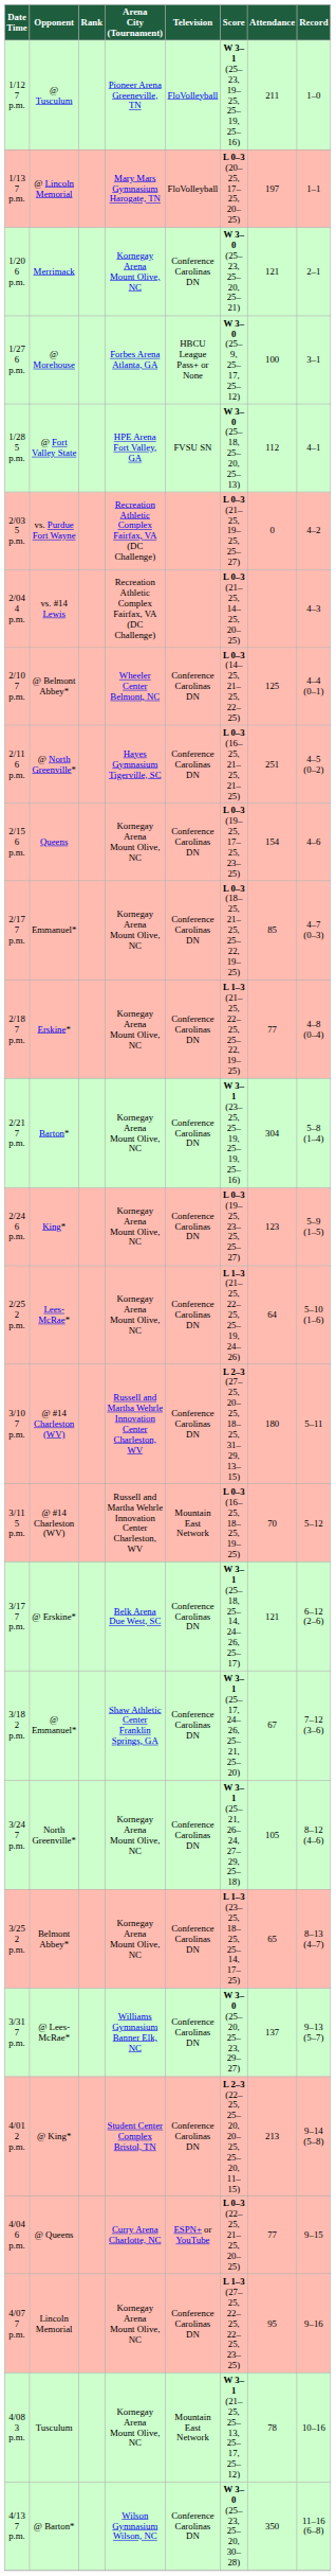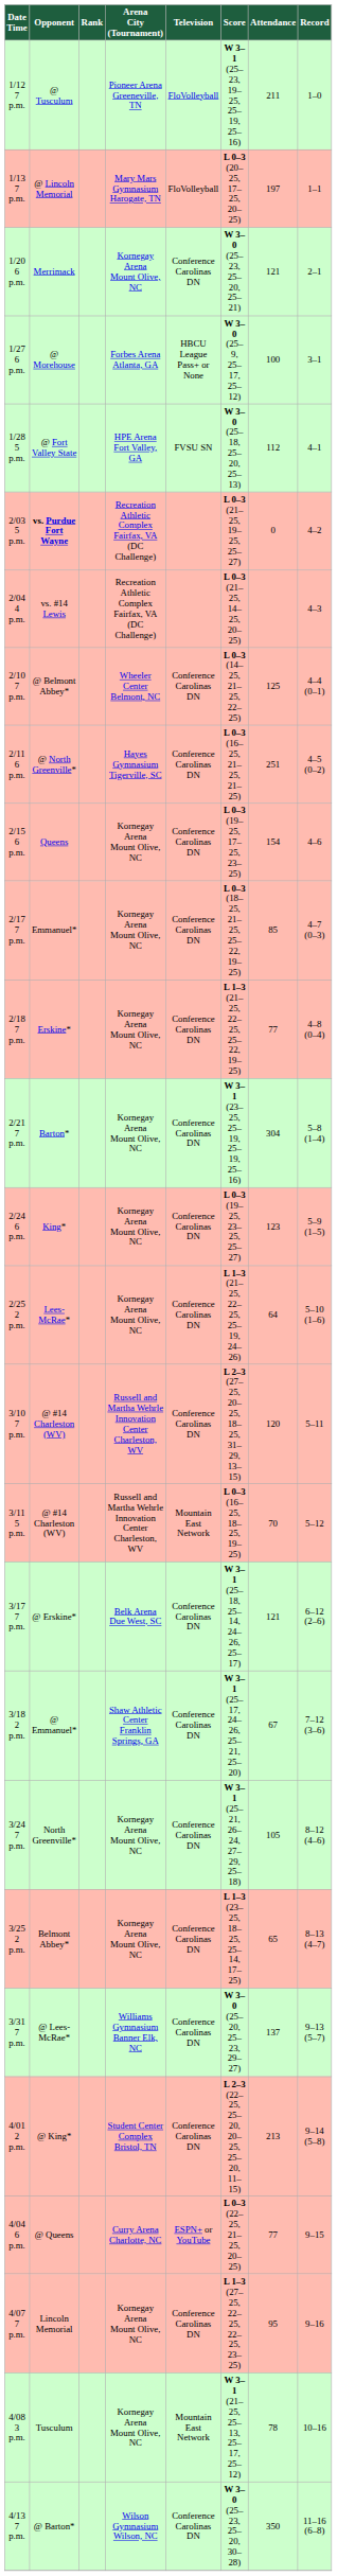2/03 5 p.m. | Opponent: normal -> bold
3/10 7 p.m. | Attendance: 180 -> 120
